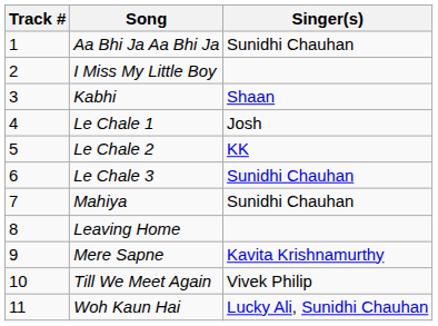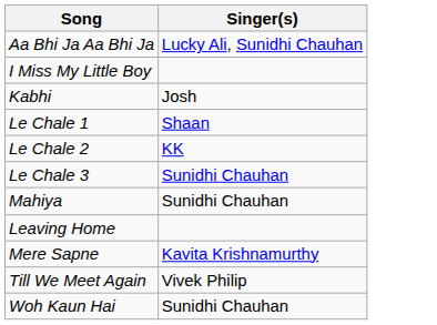- column: Track # | 1 | 2 | 3 | 4 | 5 | 6 | 7 | 8 | 9 | 10 | 11
Aa Bhi Ja Aa Bhi Ja | Singer(s): Sunidhi Chauhan -> Lucky Ali, Sunidhi Chauhan
Kabhi | Singer(s): Shaan -> Josh
Le Chale 1 | Singer(s): Josh -> Shaan
Woh Kaun Hai | Singer(s): Lucky Ali, Sunidhi Chauhan -> Sunidhi Chauhan
